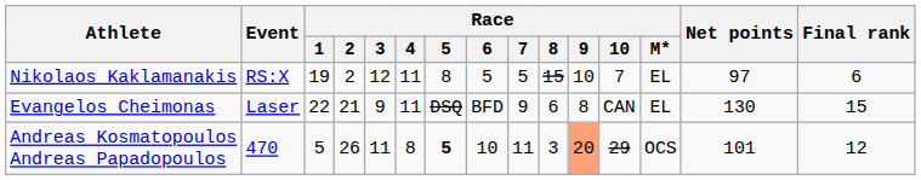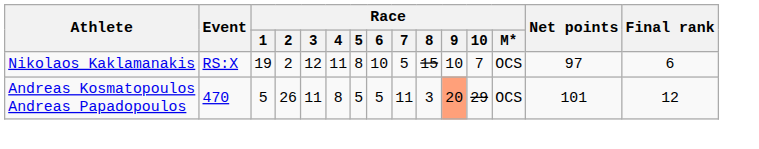Nikolaos Kaklamanakis | Race / 6: 5 -> 10
Nikolaos Kaklamanakis | Race / M*: EL -> OCS
- row: Evangelos Cheimonas | Laser | 22 | 21 | 9 | 11 | DSQ | BFD | 9 | 6 | 8 | CAN | EL | 130 | 15
Andreas Kosmatopoulos Andreas Papadopoulos | Race / 5: bold -> normal
Andreas Kosmatopoulos Andreas Papadopoulos | Race / 6: 10 -> 5
